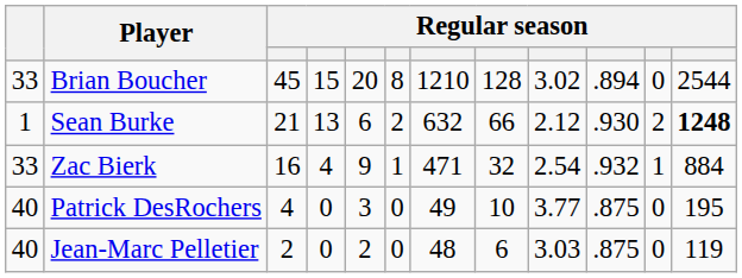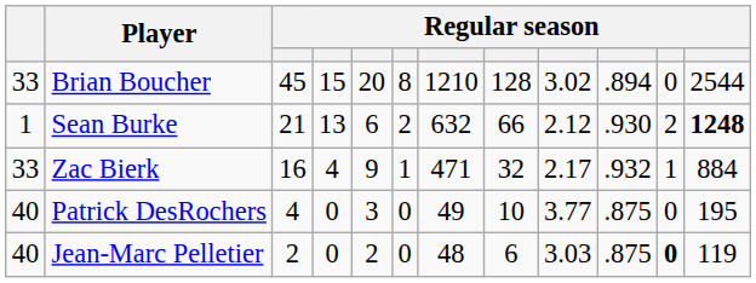Zac Bierk | column 9: 2.54 -> 2.17
Jean-Marc Pelletier | column 11: normal -> bold
